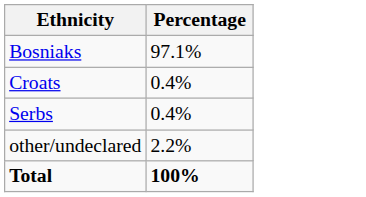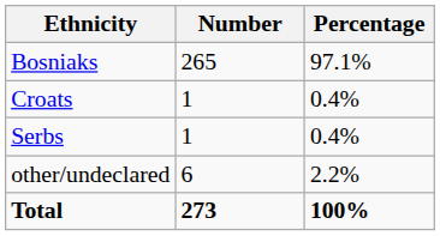+ column: Number | 265 | 1 | 1 | 6 | 273
